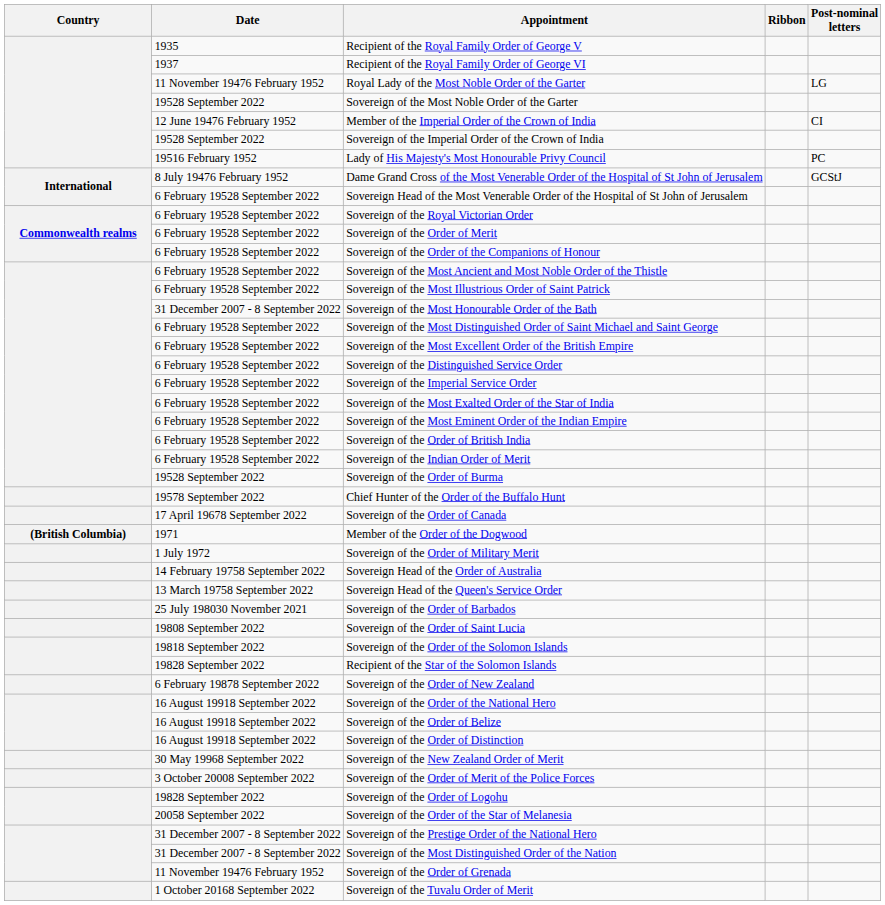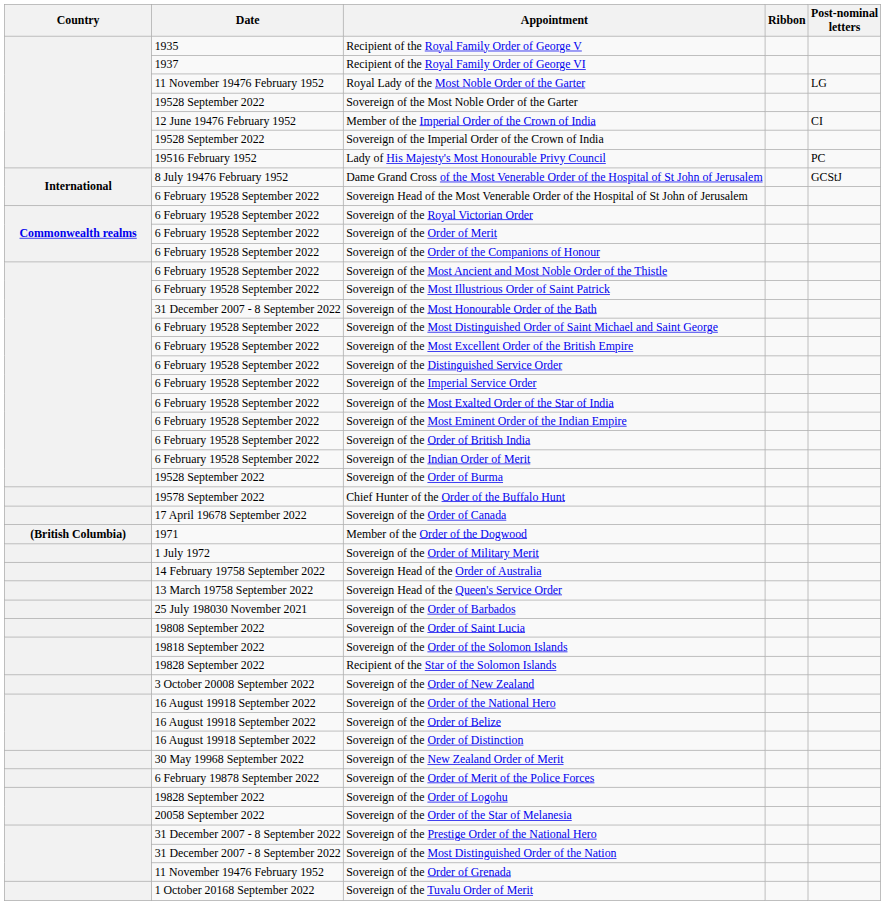Sovereign of the Order of New Zealand | Date: 6 February 19878 September 2022 -> 3 October 20008 September 2022
Sovereign of the Order of Merit of the Police Forces | Date: 3 October 20008 September 2022 -> 6 February 19878 September 2022
